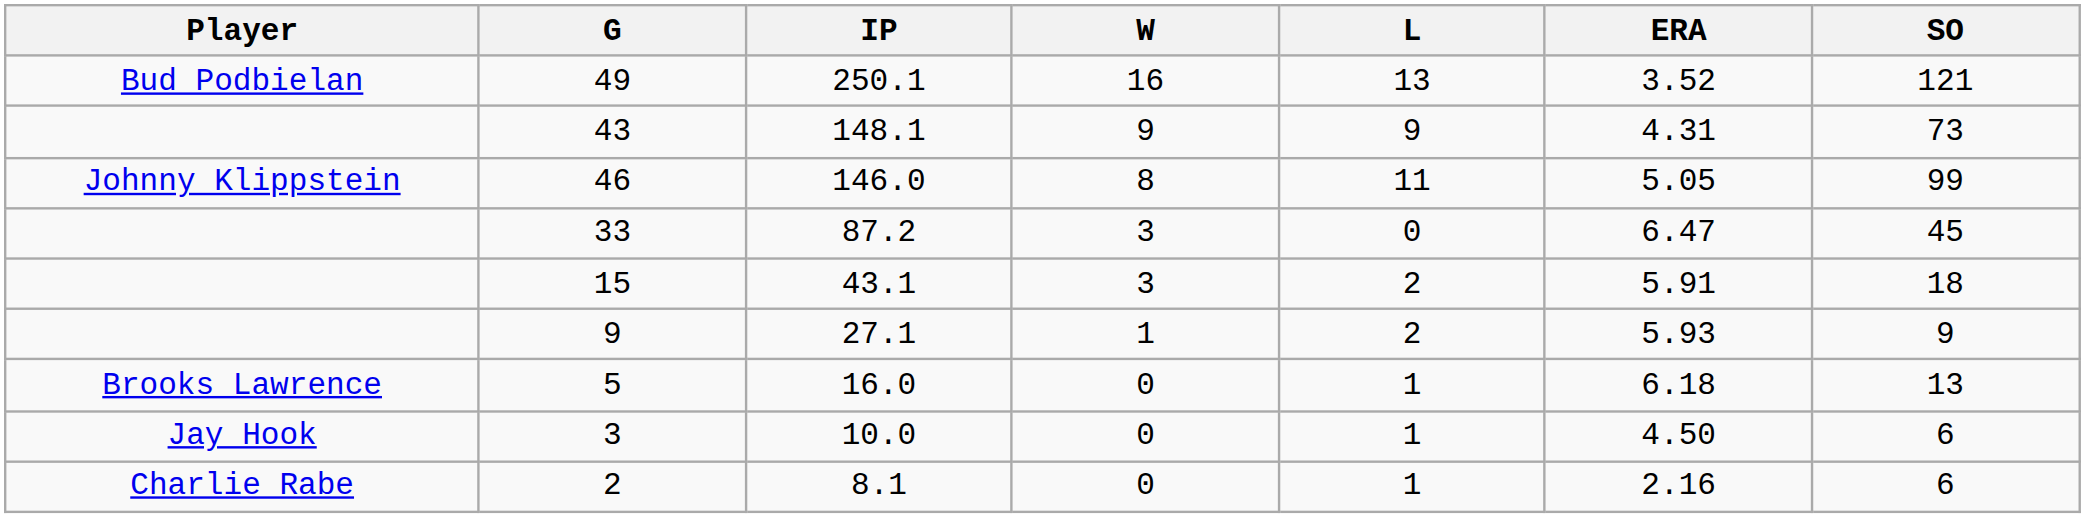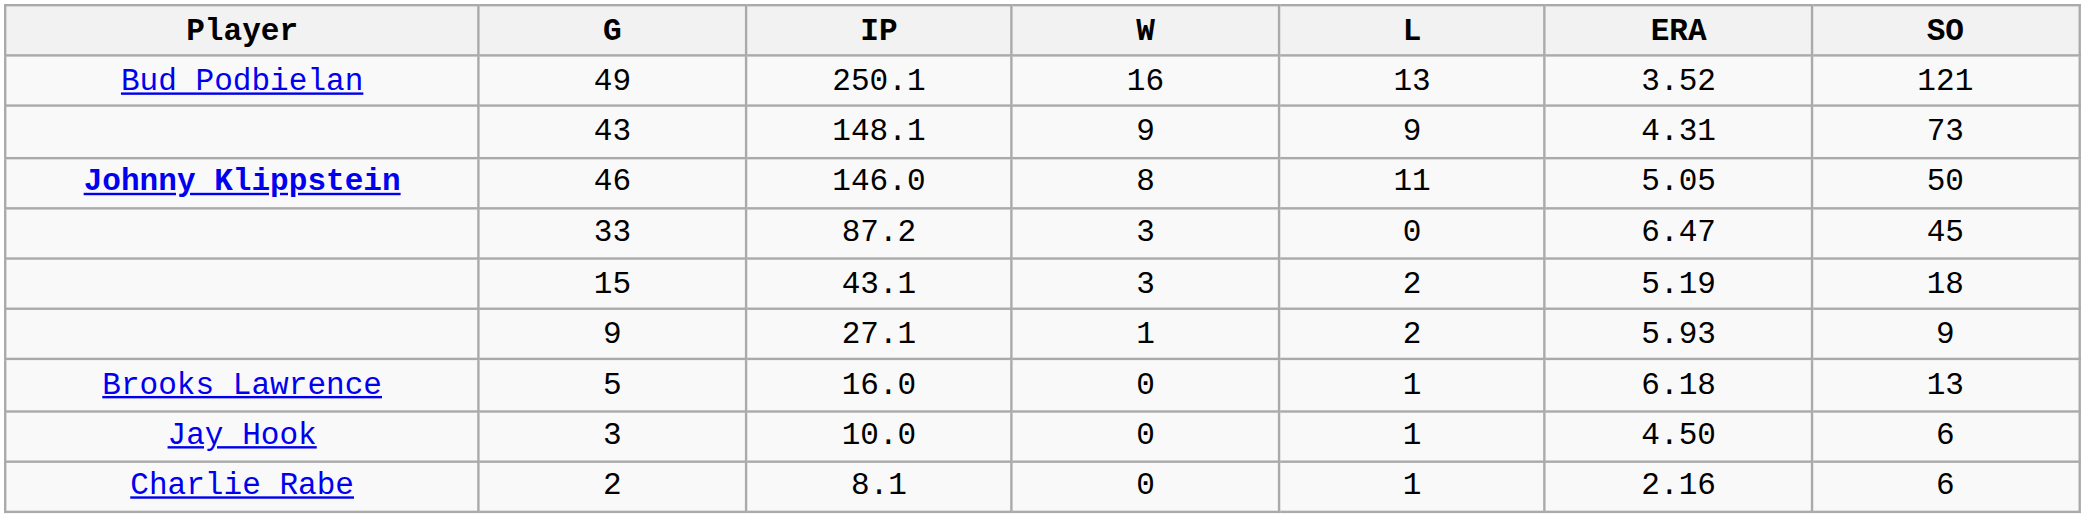46 | Player: normal -> bold
46 | SO: 99 -> 50
15 | ERA: 5.91 -> 5.19
